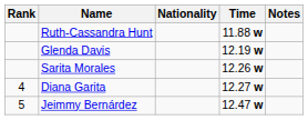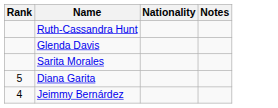- column: Time | 11.88 w | 12.19 w | 12.26 w | 12.27 w | 12.47 w
Diana Garita | Rank: 4 -> 5
Jeimmy Bernárdez | Rank: 5 -> 4
